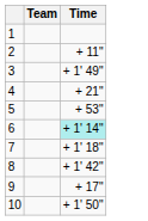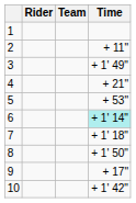+ column: Rider
8 | Time: + 1' 42" -> + 1' 50"
10 | Time: + 1' 50" -> + 1' 42"
